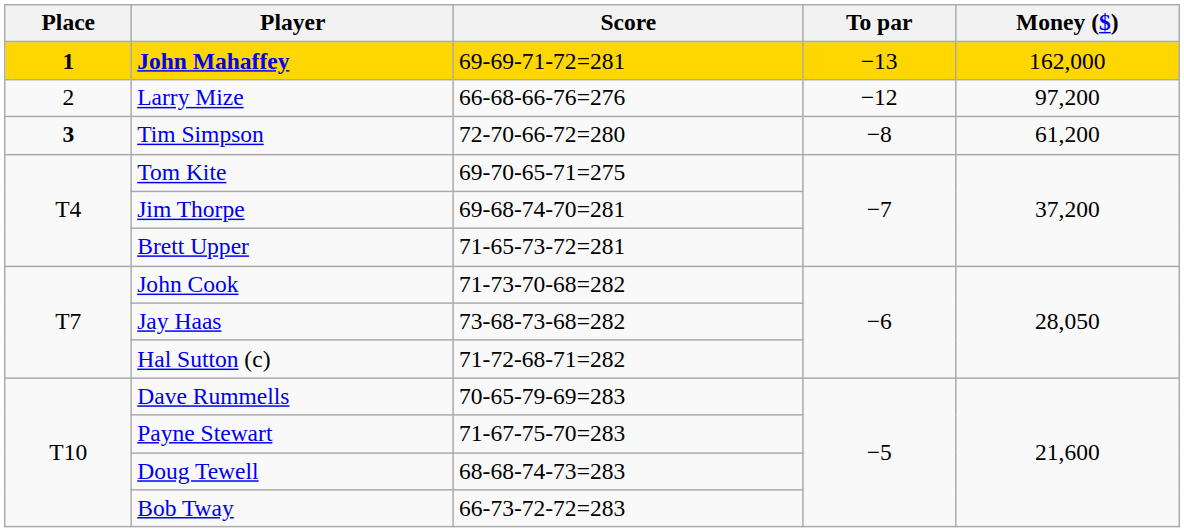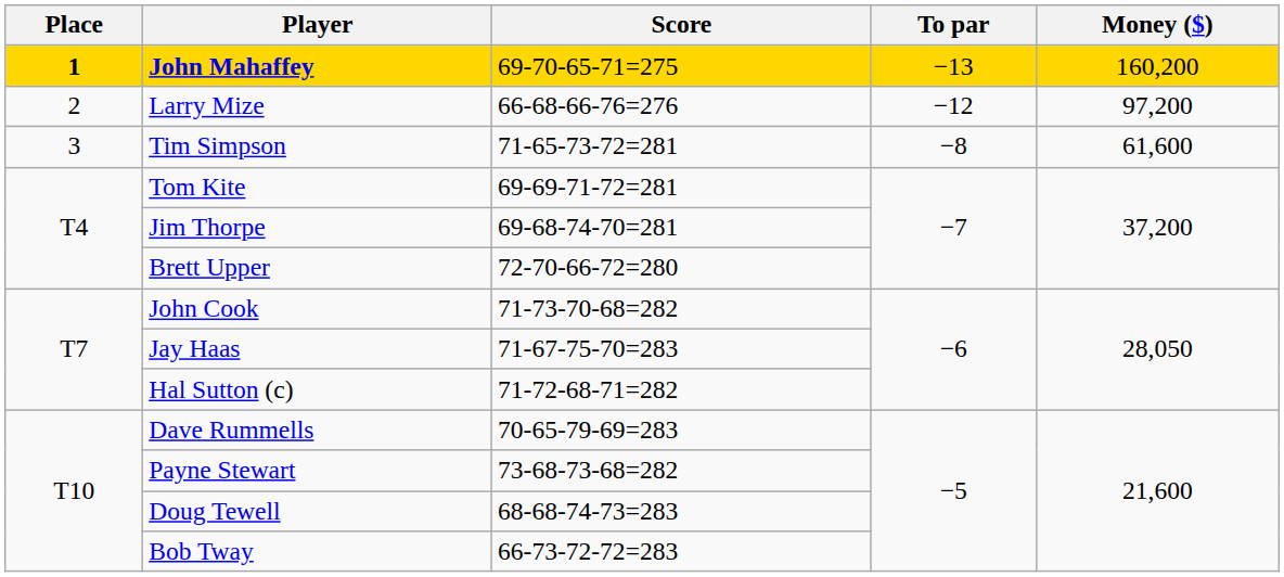John Mahaffey | Score: 69-69-71-72=281 -> 69-70-65-71=275
John Mahaffey | Money ($): 162,000 -> 160,200
Tim Simpson | Place: bold -> normal
Tim Simpson | Score: 72-70-66-72=280 -> 71-65-73-72=281
Tim Simpson | Money ($): 61,200 -> 61,600
Tom Kite | Score: 69-70-65-71=275 -> 69-69-71-72=281
Brett Upper | Score: 71-65-73-72=281 -> 72-70-66-72=280
Jay Haas | Score: 73-68-73-68=282 -> 71-67-75-70=283
Payne Stewart | Score: 71-67-75-70=283 -> 73-68-73-68=282
